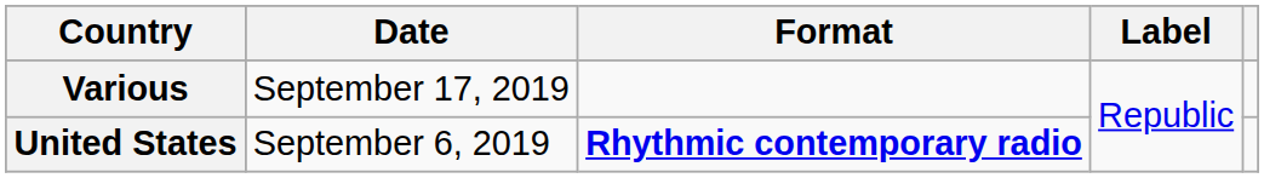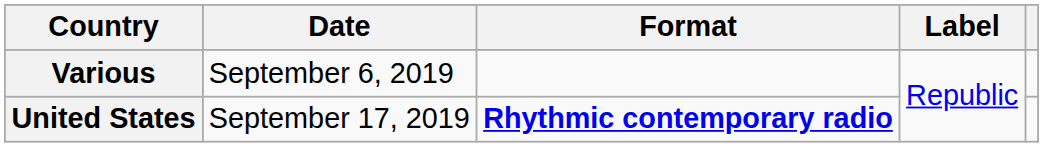Various | Date: September 17, 2019 -> September 6, 2019
United States | Date: September 6, 2019 -> September 17, 2019
